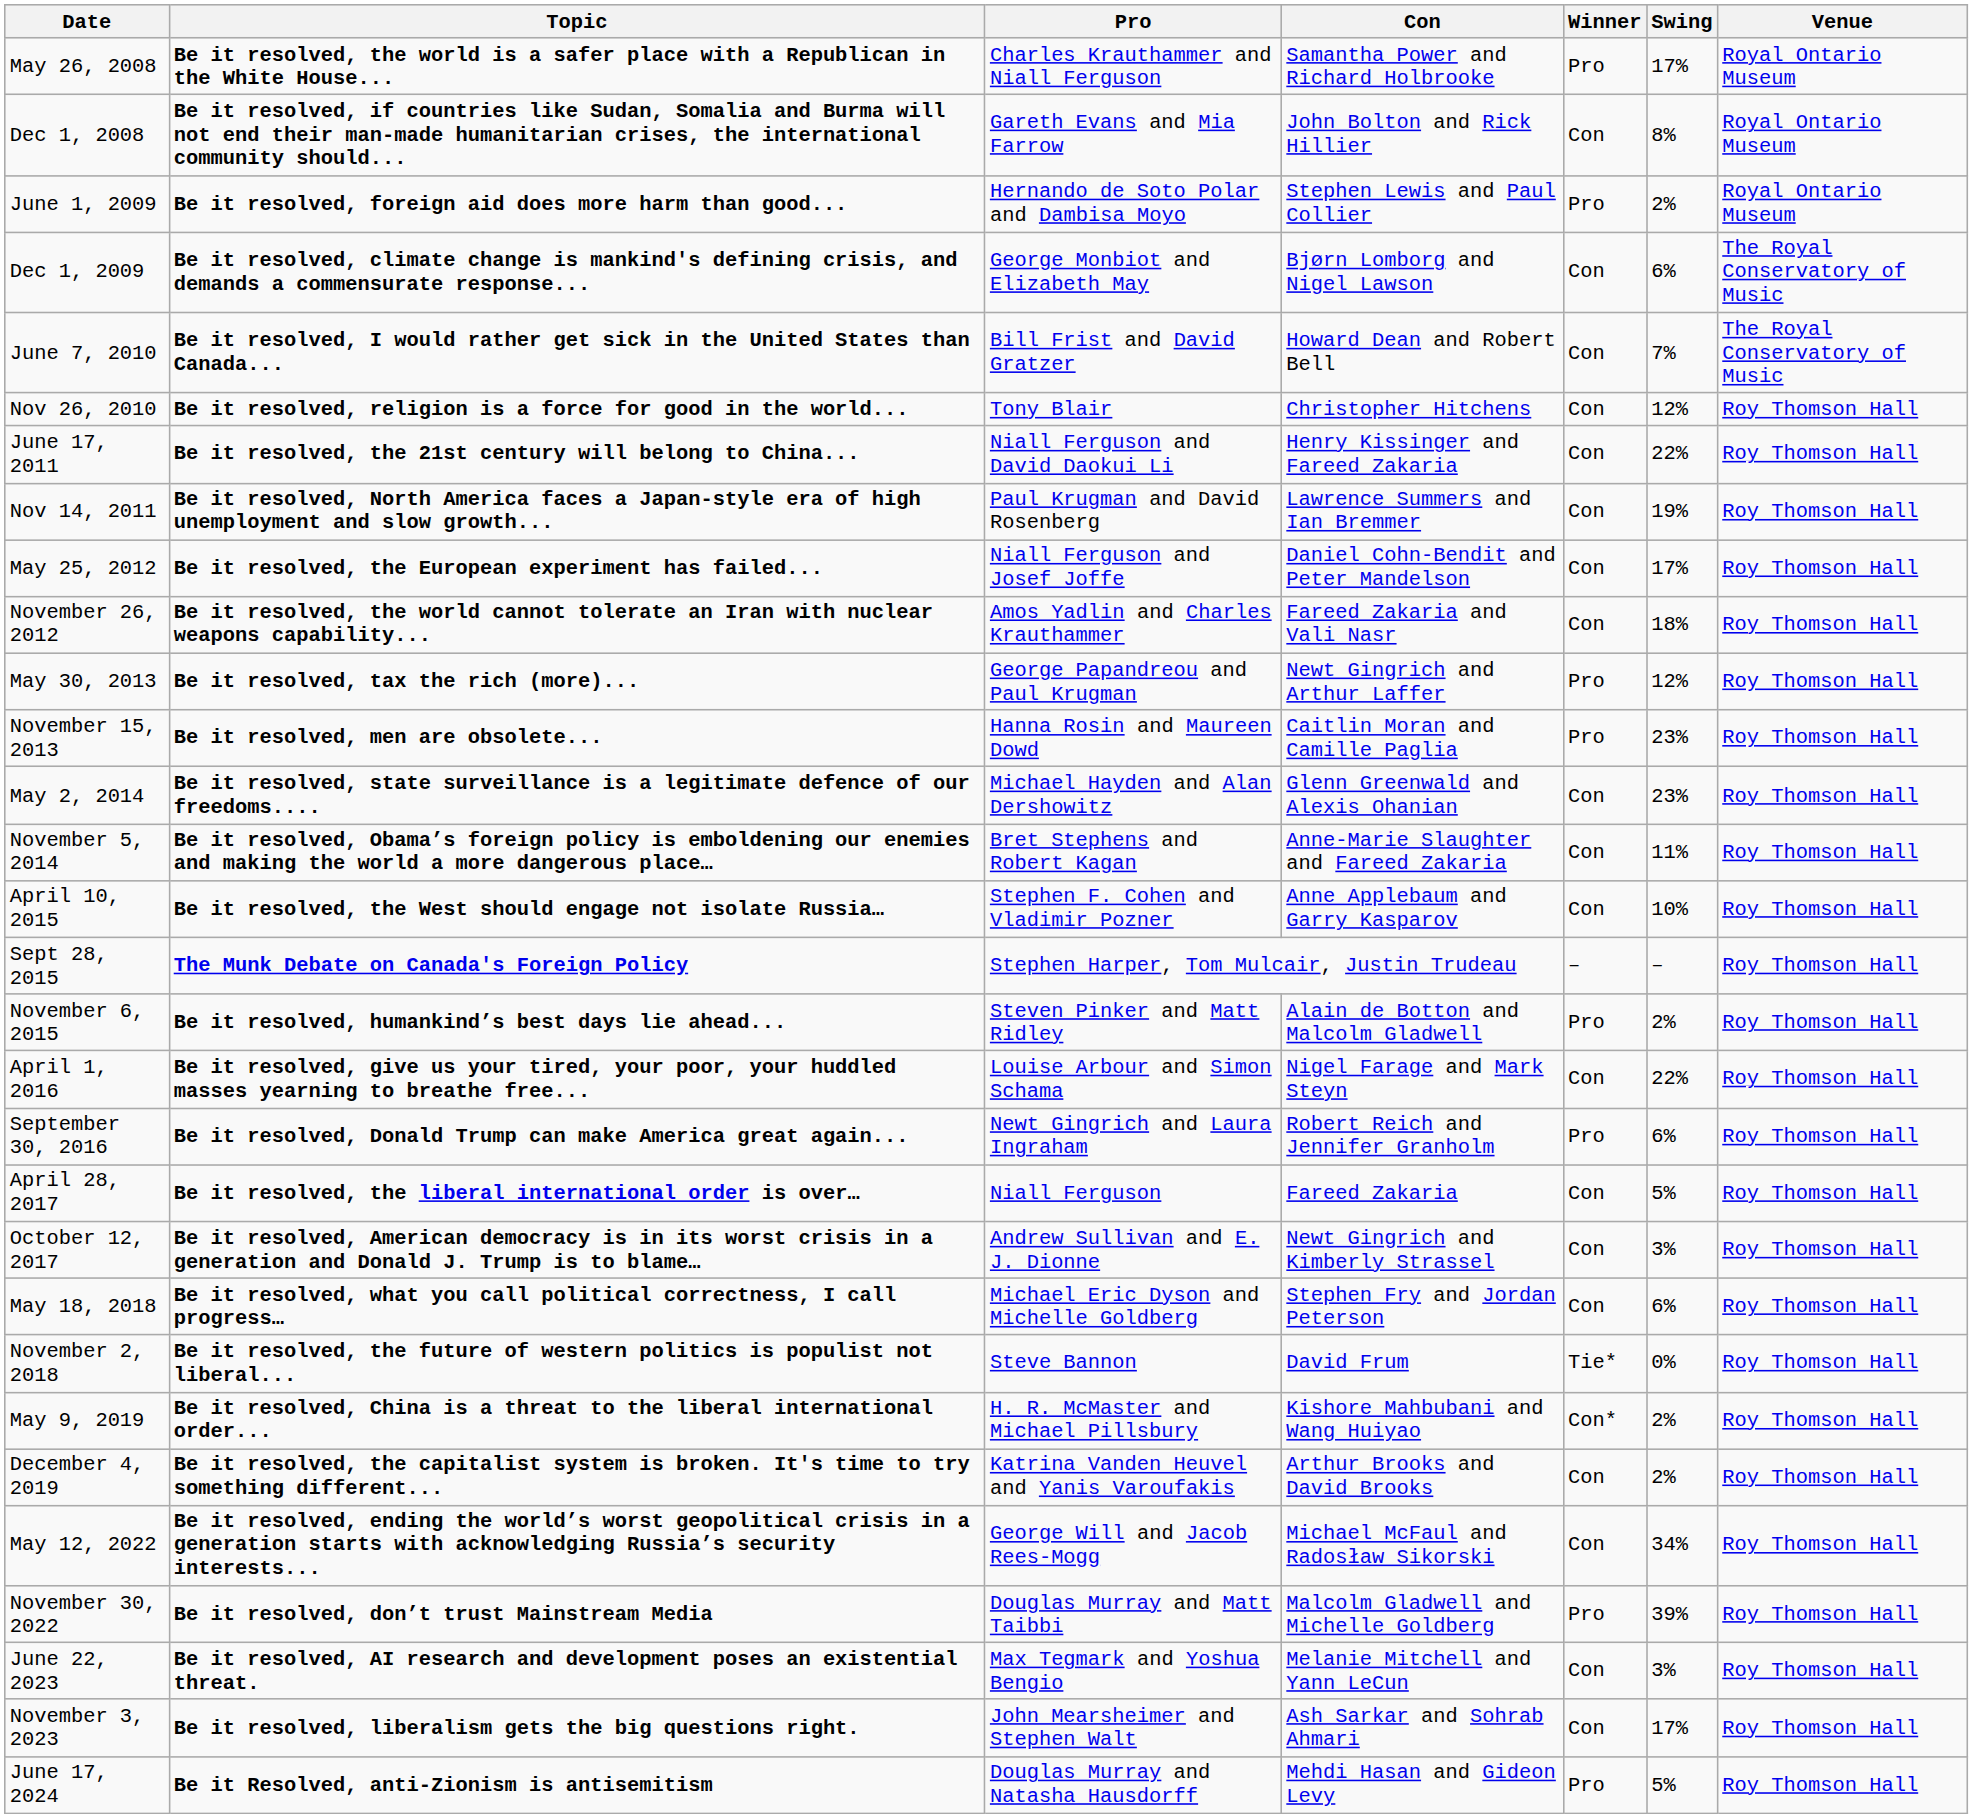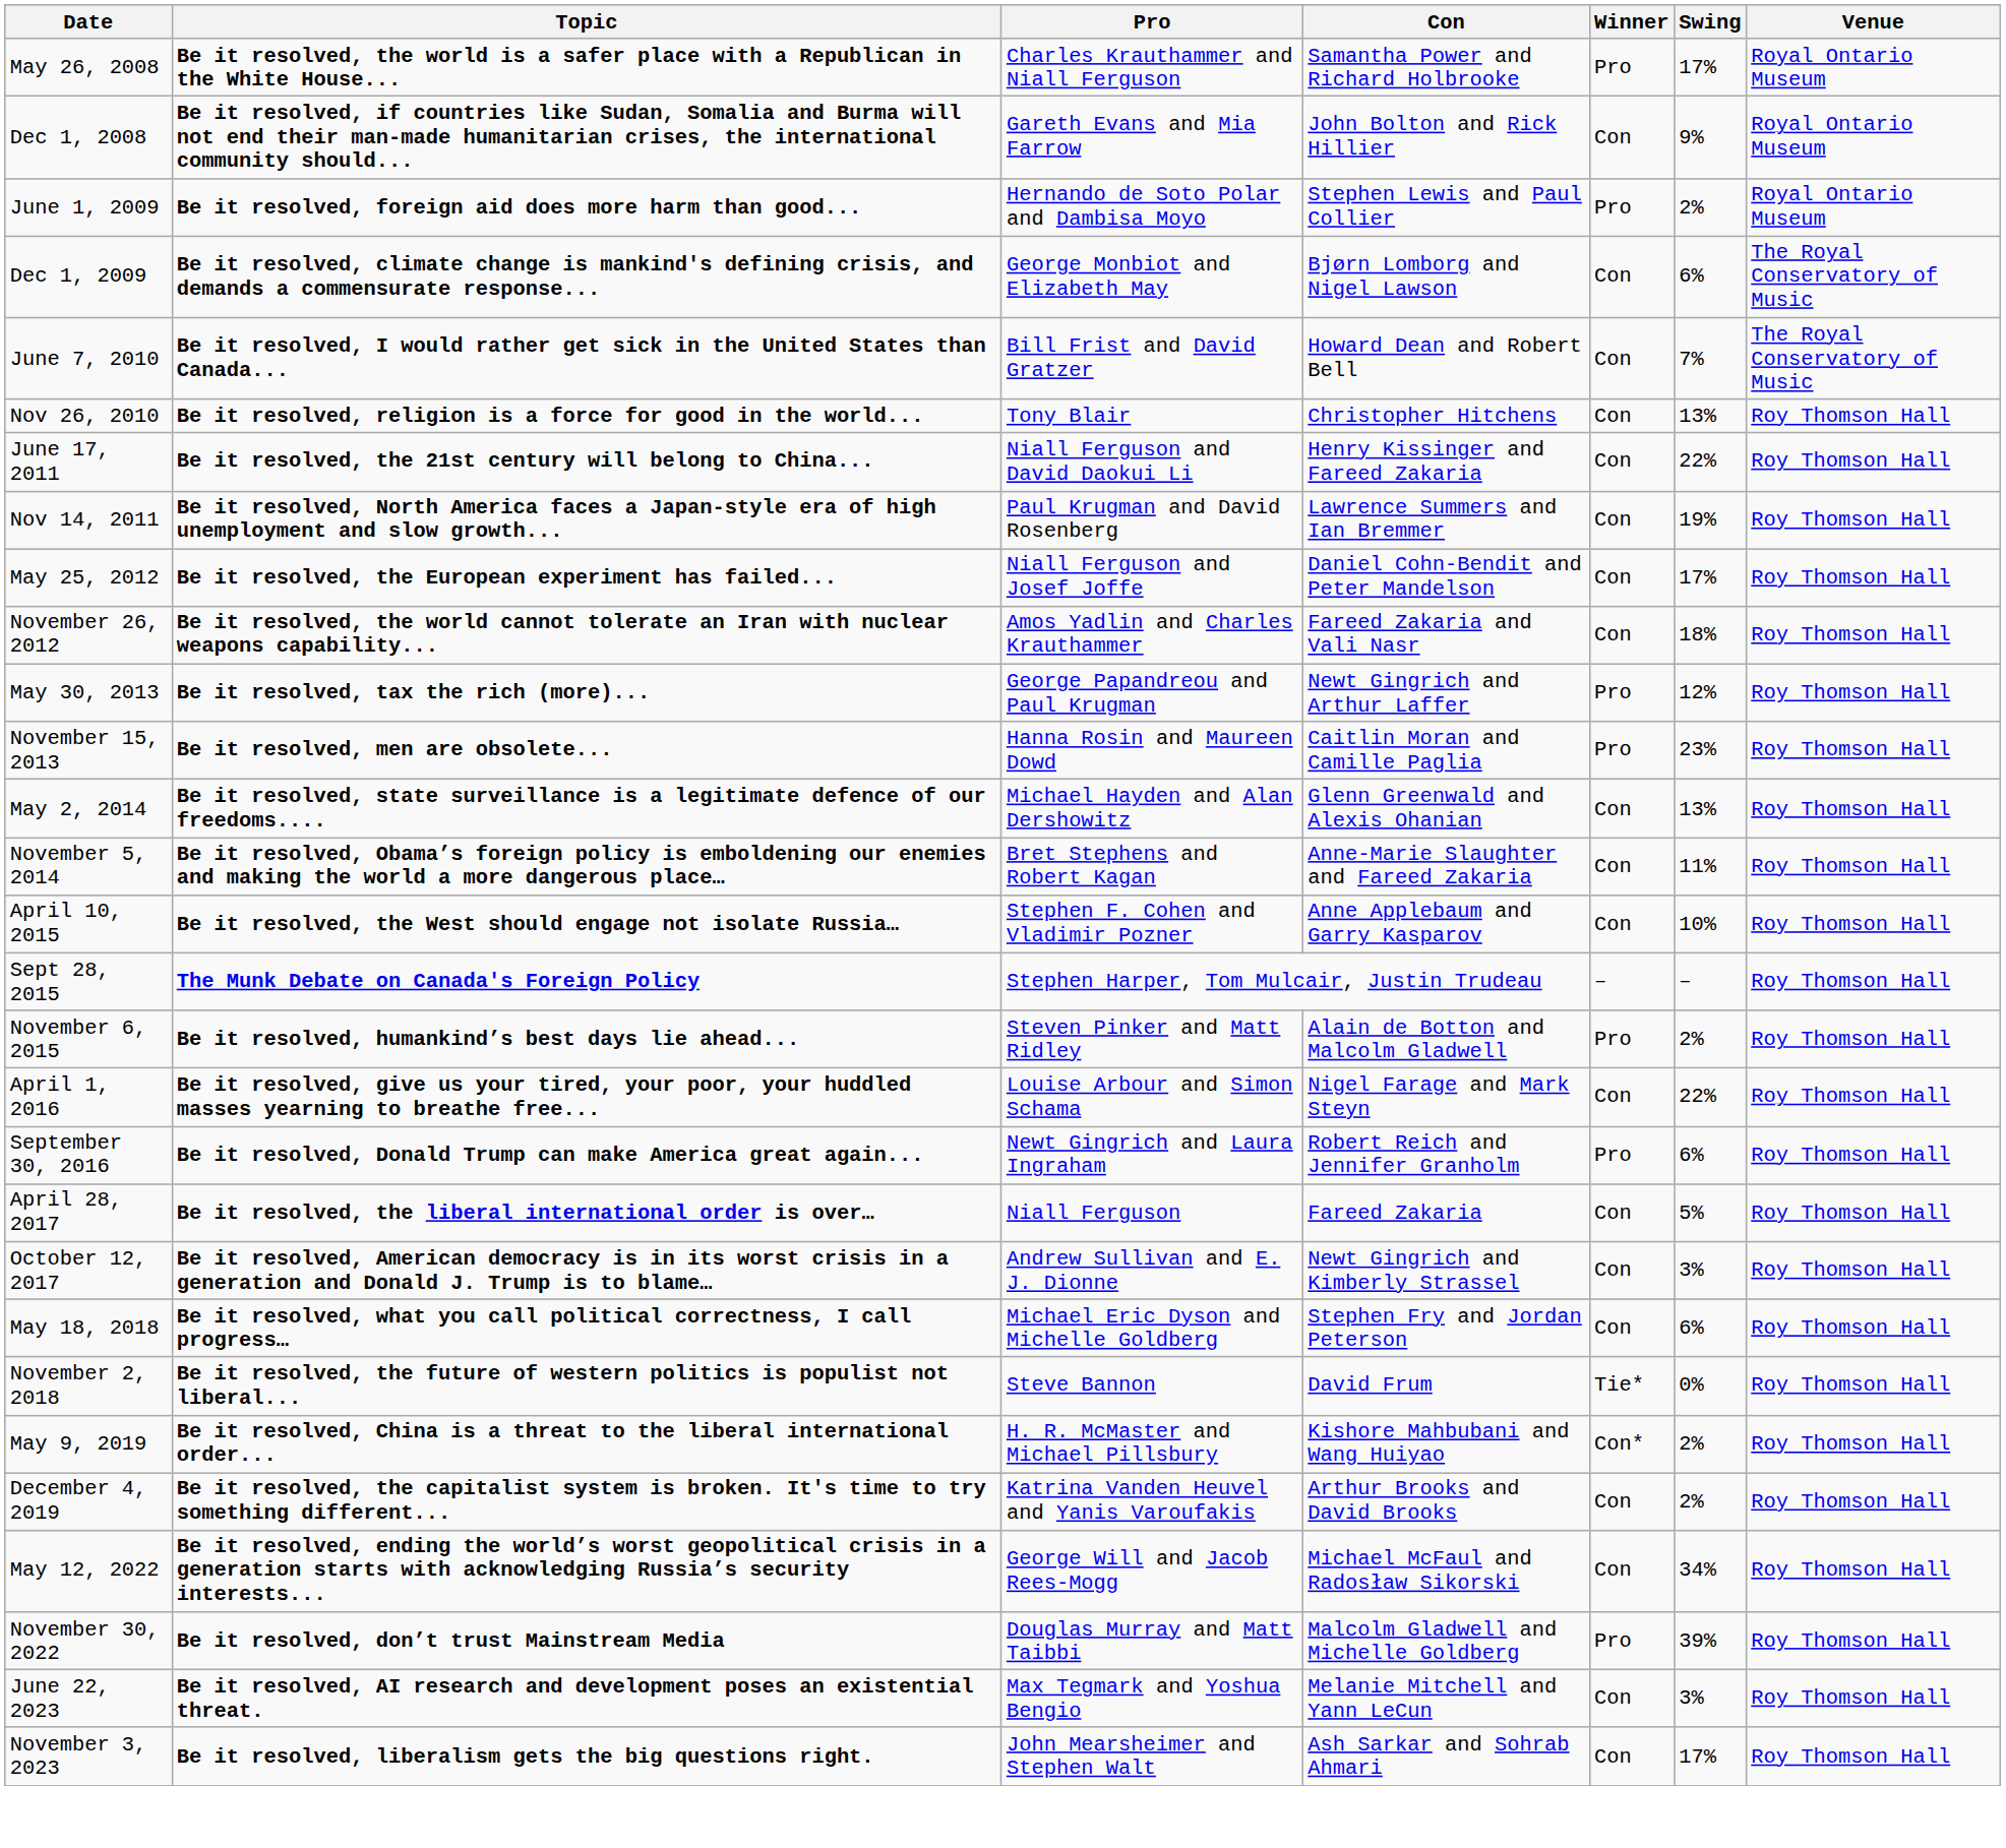Dec 1, 2008 | Swing: 8% -> 9%
Nov 26, 2010 | Swing: 12% -> 13%
May 2, 2014 | Swing: 23% -> 13%
- row: June 17, 2024 | Be it Resolved, anti-Zionism is antisemitism | Douglas Murray and Natasha Hausdorff | Mehdi Hasan and Gideon Levy | Pro | 5% | Roy Thomson Hall
